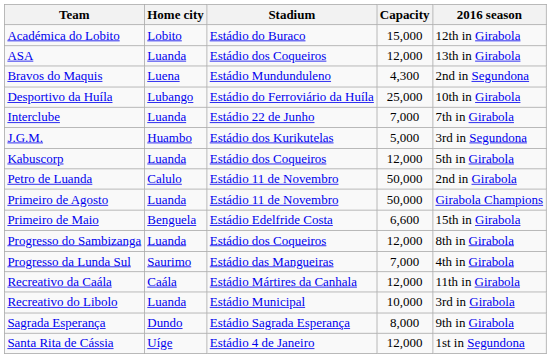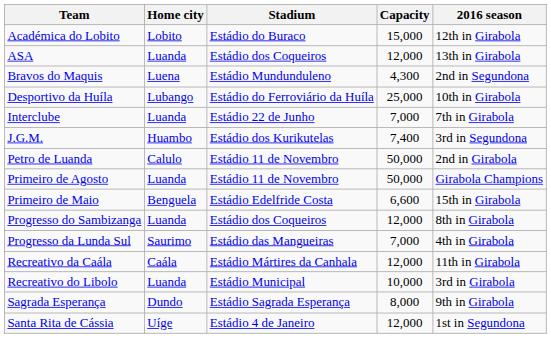J.G.M. | Capacity: 5,000 -> 7,400
- row: Kabuscorp | Luanda | Estádio dos Coqueiros | 12,000 | 5th in Girabola
